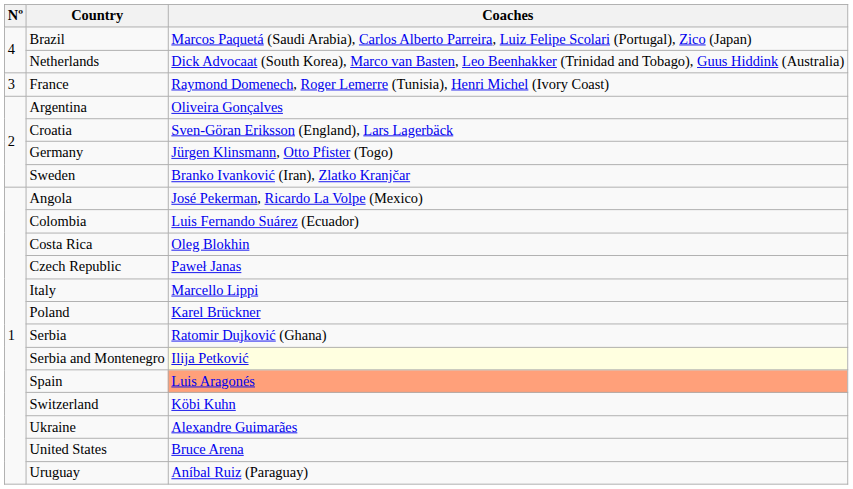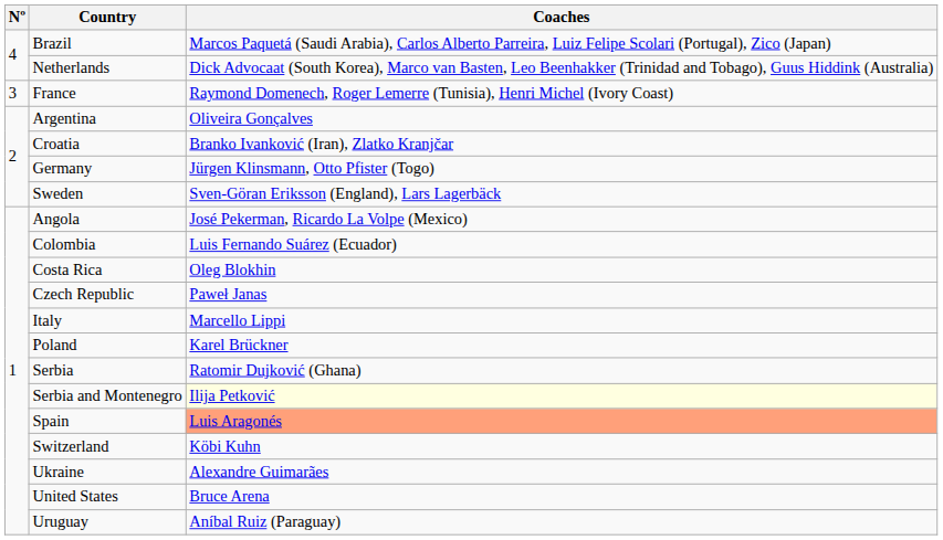Croatia | Coaches: Sven-Göran Eriksson (England), Lars Lagerbäck -> Branko Ivanković (Iran), Zlatko Kranjčar
Sweden | Coaches: Branko Ivanković (Iran), Zlatko Kranjčar -> Sven-Göran Eriksson (England), Lars Lagerbäck
